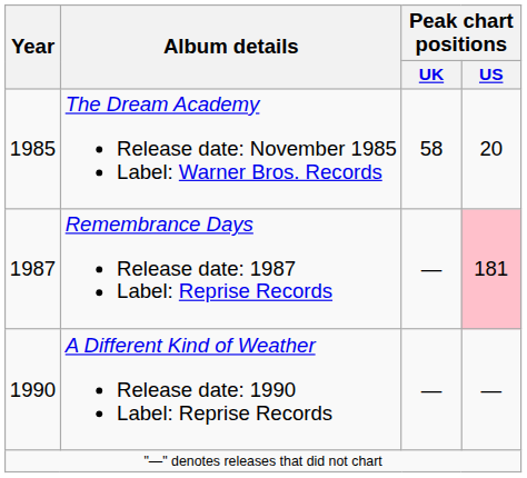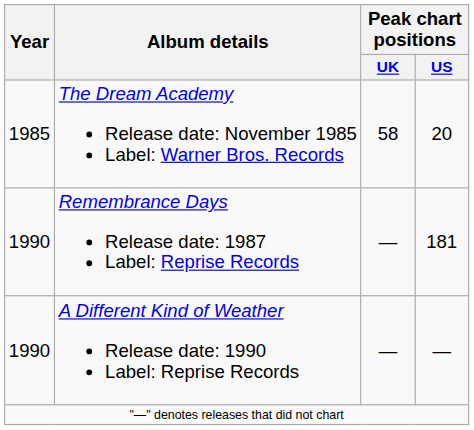Remembrance Days Release date: 1987 Label: Reprise Records | Year: 1987 -> 1990
Remembrance Days Release date: 1987 Label: Reprise Records | Peak chart positions / US: pink background -> no background
